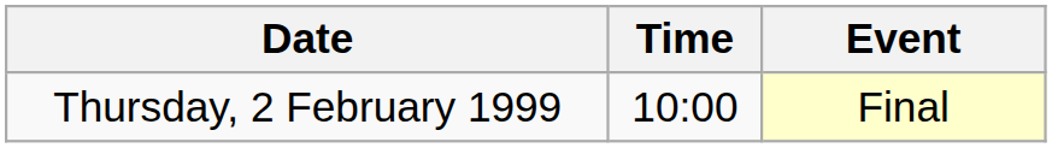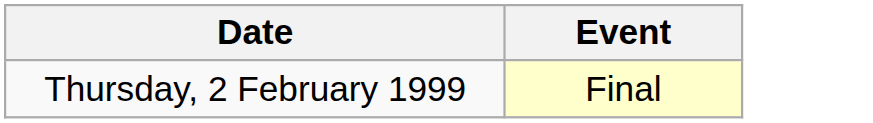- column: Time | 10:00
